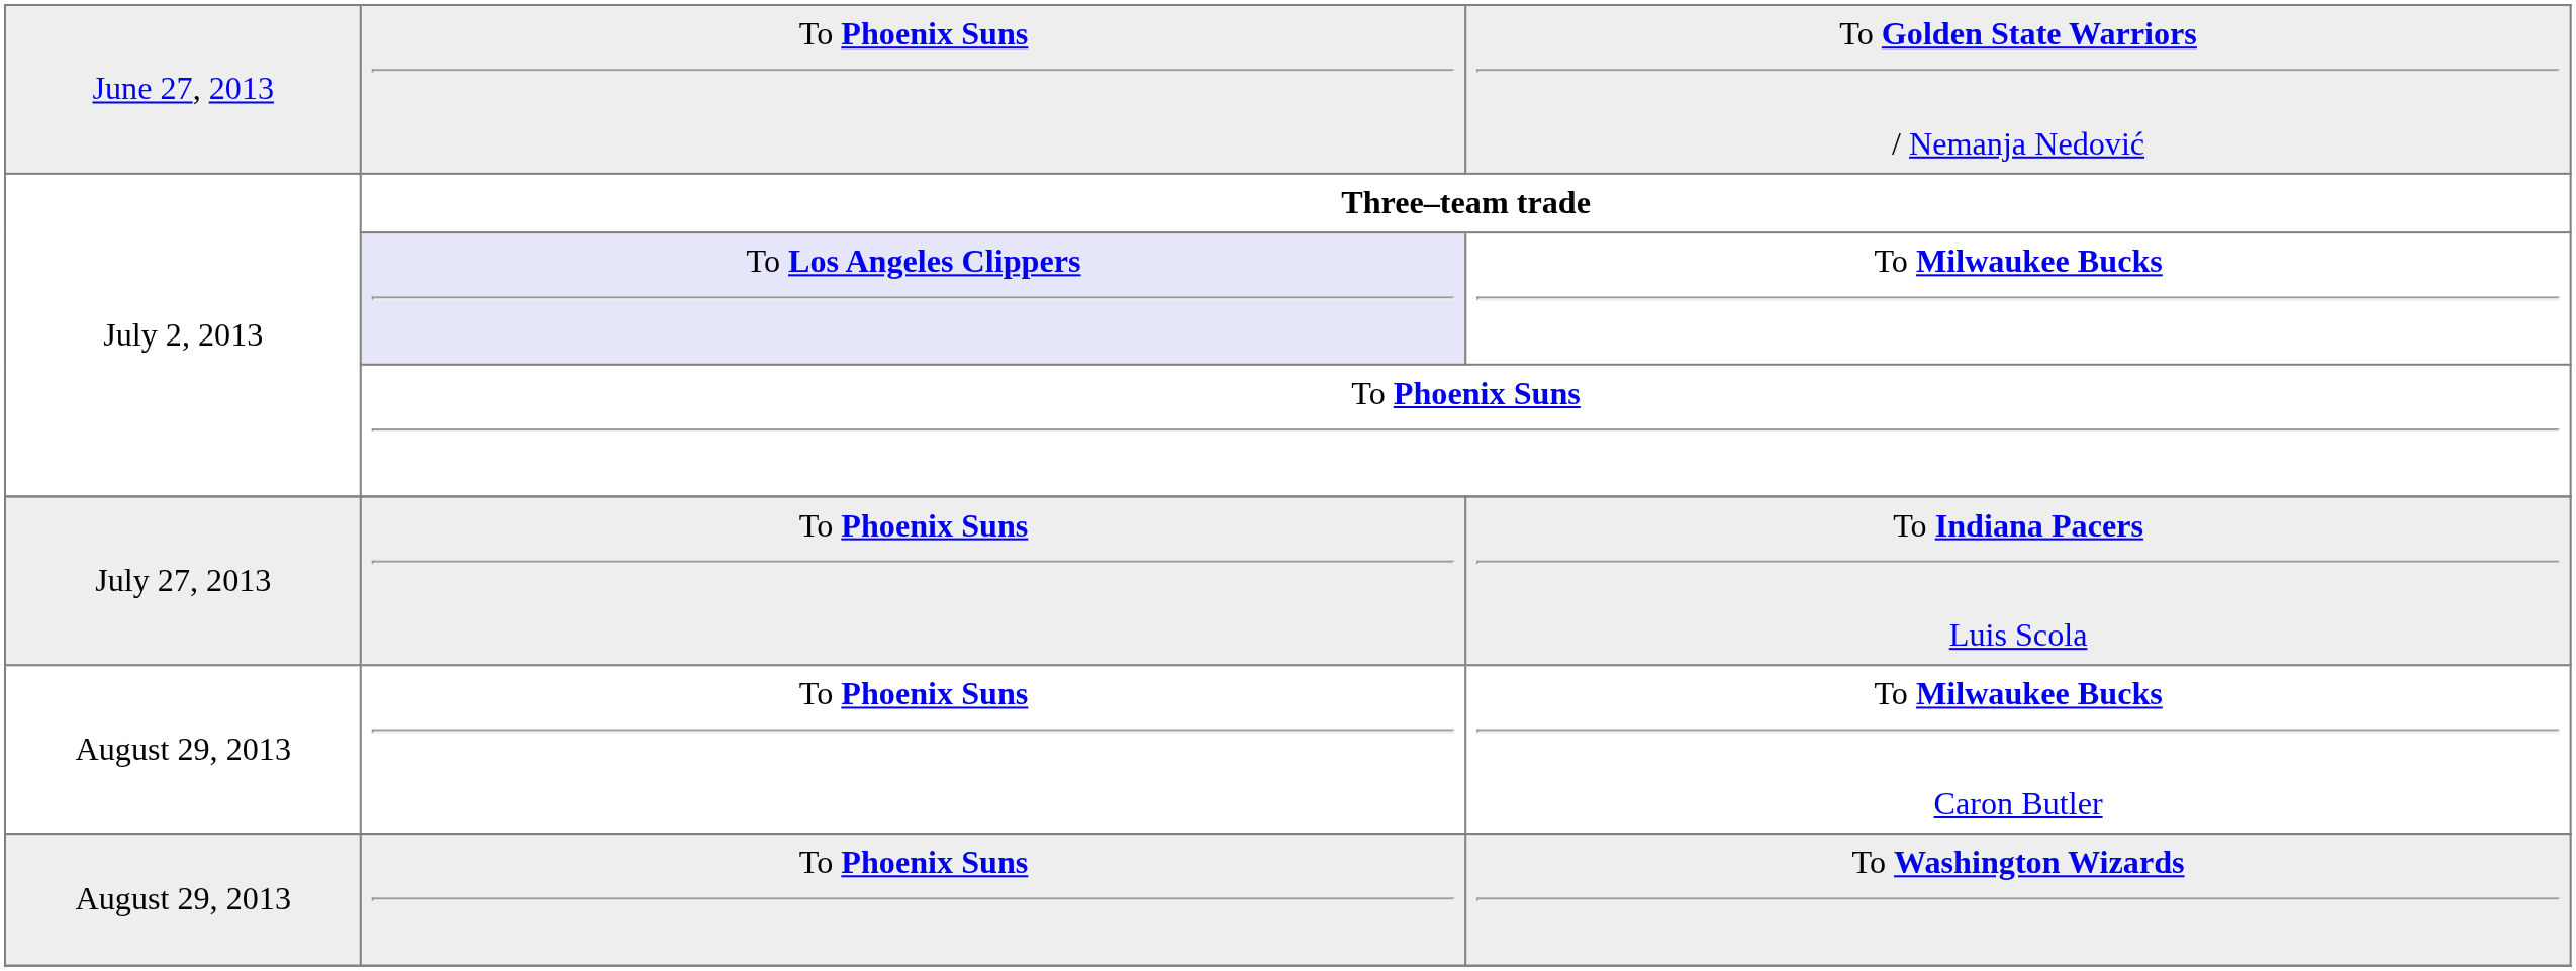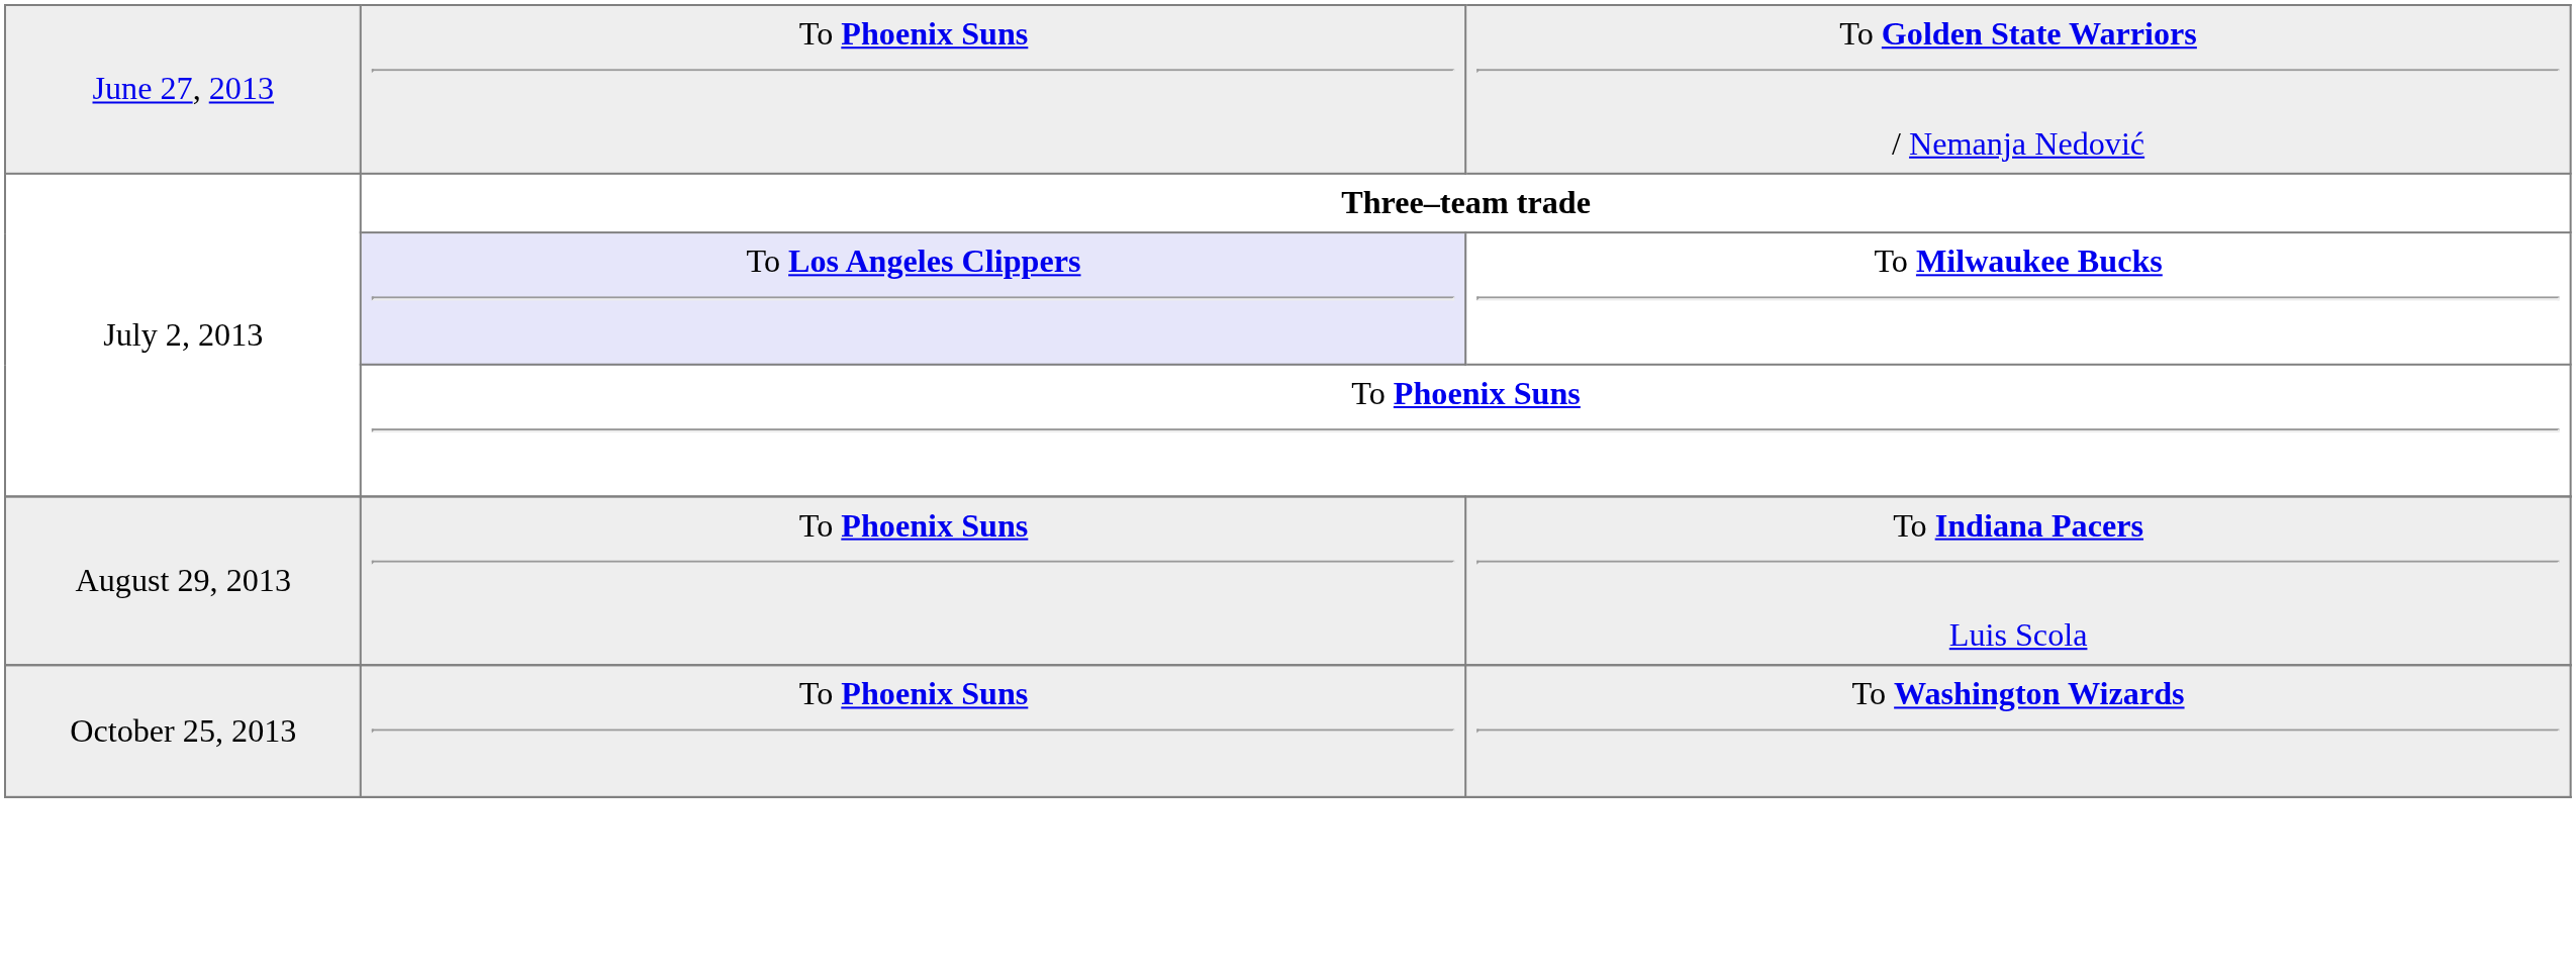To Indiana Pacers Luis Scola | column 1: July 27, 2013 -> August 29, 2013
- row: August 29, 2013 | To Phoenix Suns | To Milwaukee Bucks Caron Butler
To Washington Wizards | column 1: August 29, 2013 -> October 25, 2013
